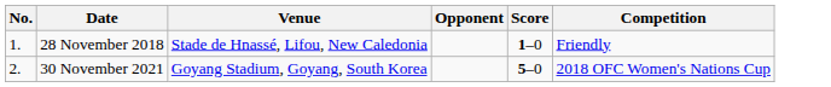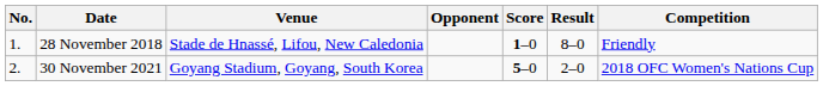+ column: Result | 8–0 | 2–0
